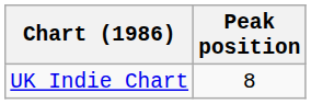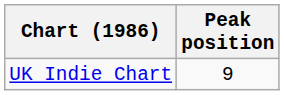UK Indie Chart | Peak position: 8 -> 9
